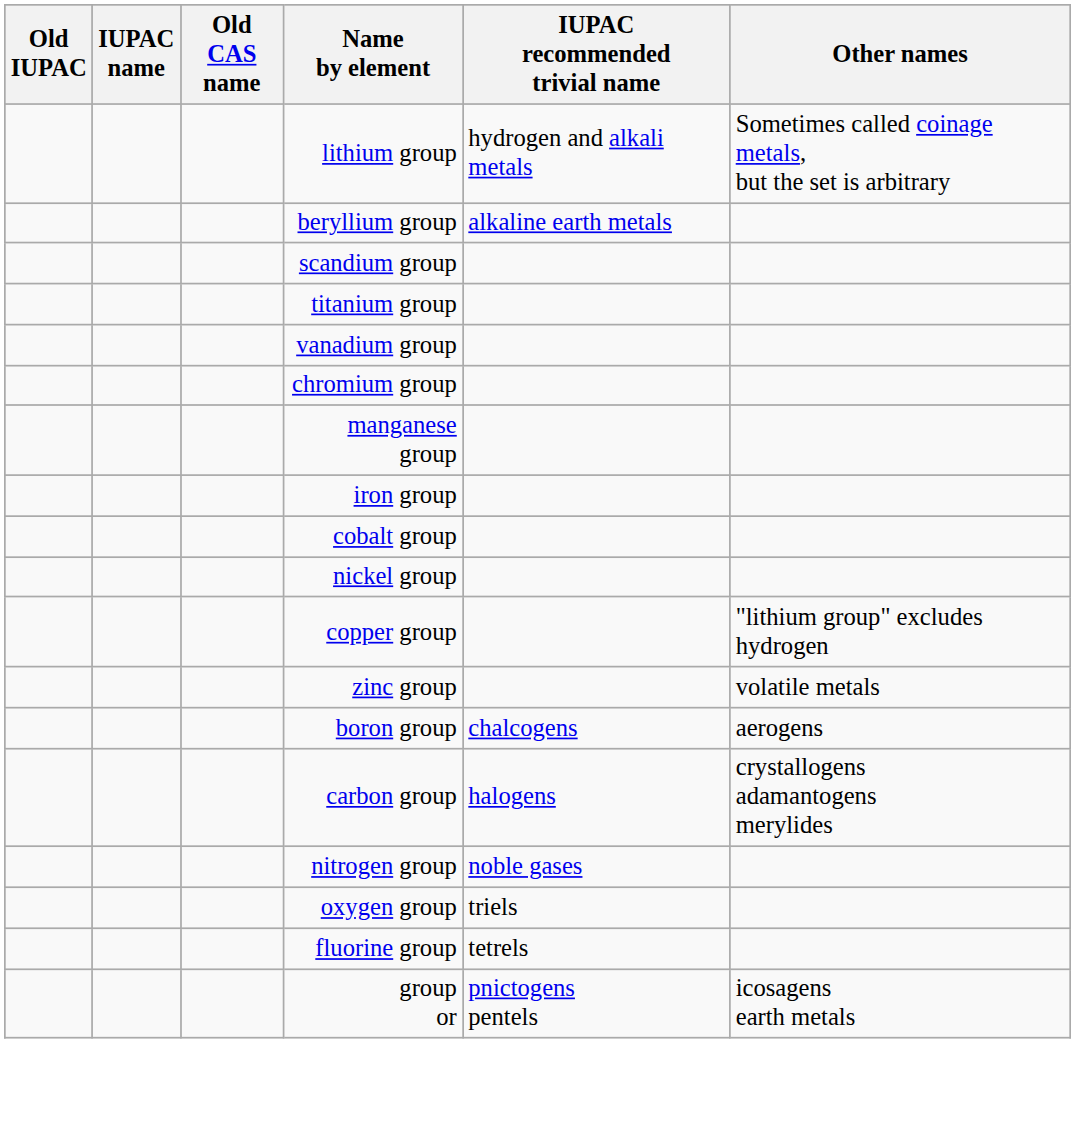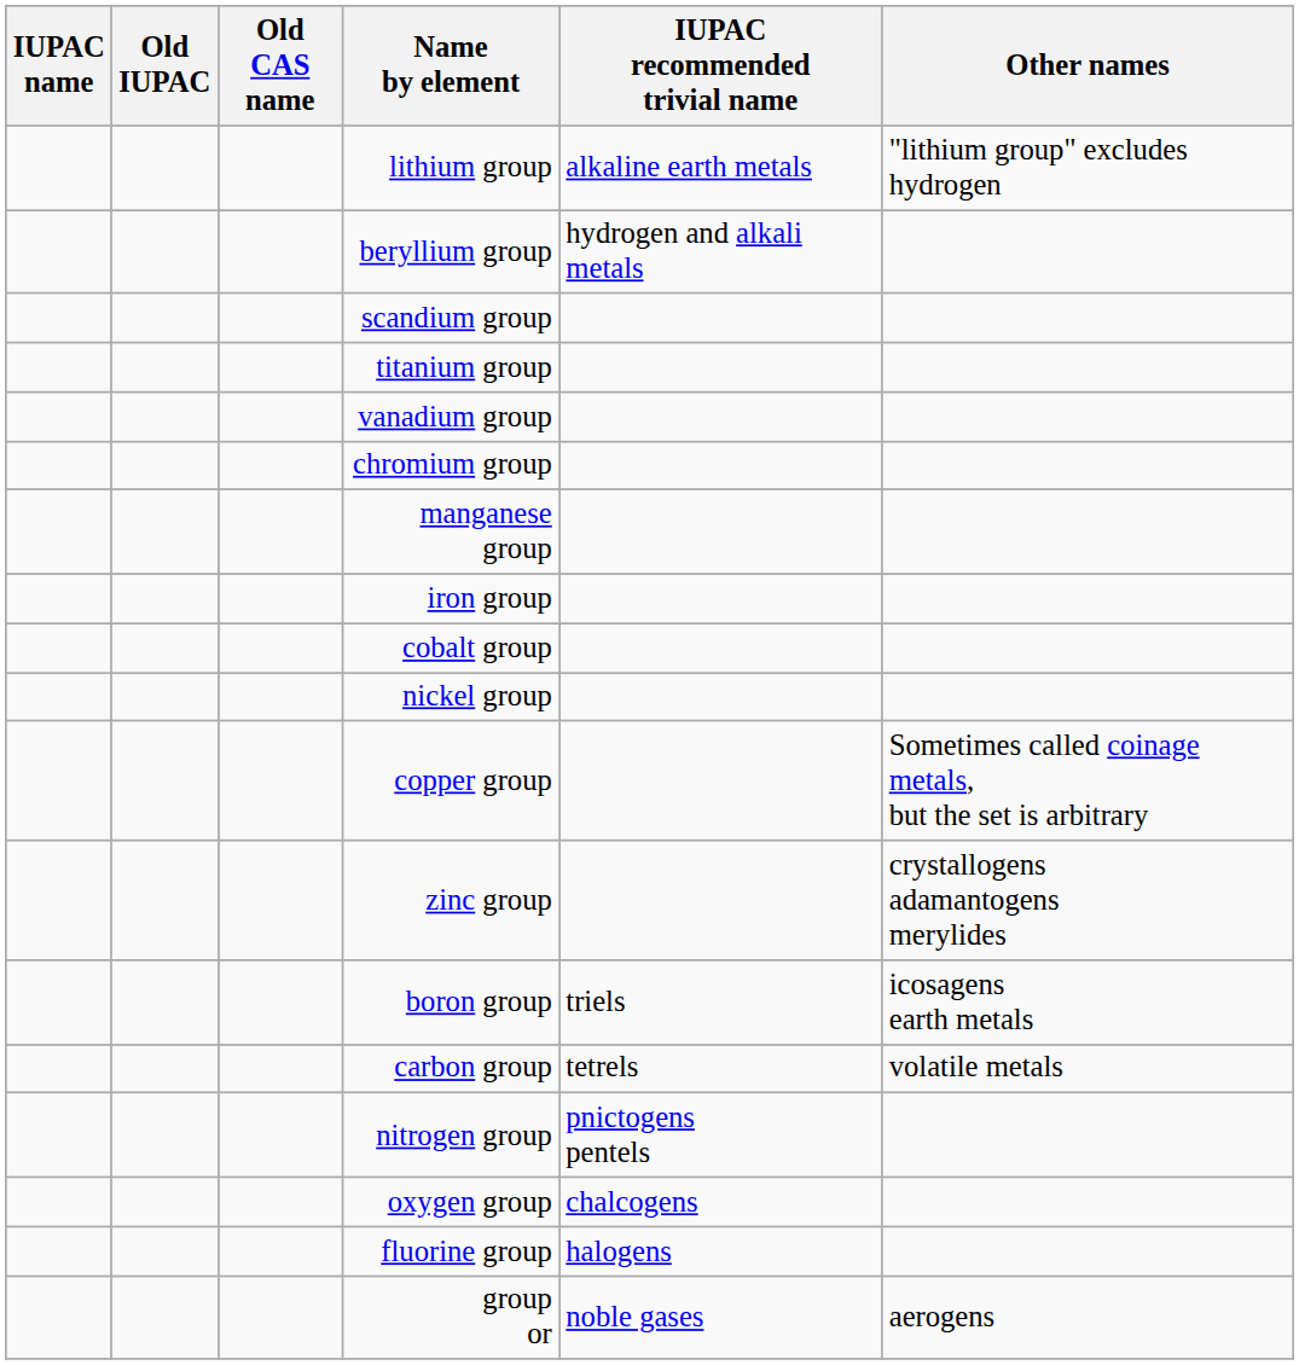columns swapped: IUPAC name <-> Old IUPAC
lithium group | IUPAC recommended trivial name: hydrogen and alkali metals -> alkaline earth metals
lithium group | Other names: Sometimes called coinage metals, but the set is arbitrary -> "lithium group" excludes hydrogen
beryllium group | IUPAC recommended trivial name: alkaline earth metals -> hydrogen and alkali metals
copper group | Other names: "lithium group" excludes hydrogen -> Sometimes called coinage metals, but the set is arbitrary
zinc group | Other names: volatile metals -> crystallogens adamantogens merylides
boron group | IUPAC recommended trivial name: chalcogens -> triels
boron group | Other names: aerogens -> icosagens earth metals
carbon group | IUPAC recommended trivial name: halogens -> tetrels
carbon group | Other names: crystallogens adamantogens merylides -> volatile metals
nitrogen group | IUPAC recommended trivial name: noble gases -> pnictogens pentels
oxygen group | IUPAC recommended trivial name: triels -> chalcogens
fluorine group | IUPAC recommended trivial name: tetrels -> halogens
group or | IUPAC recommended trivial name: pnictogens pentels -> noble gases
group or | Other names: icosagens earth metals -> aerogens
